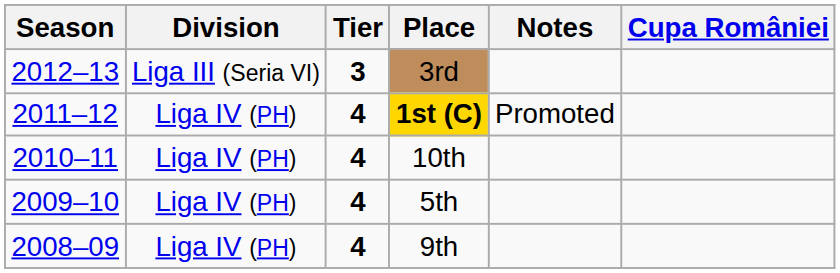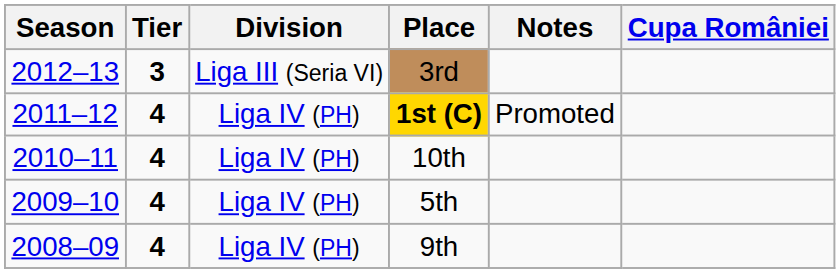columns swapped: Tier <-> Division
